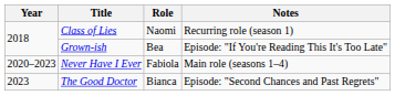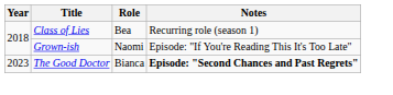Class of Lies | Role: Naomi -> Bea
Grown-ish | Role: Bea -> Naomi
- row: 2020–2023 | Never Have I Ever | Fabiola | Main role (seasons 1–4)
The Good Doctor | Notes: normal -> bold
